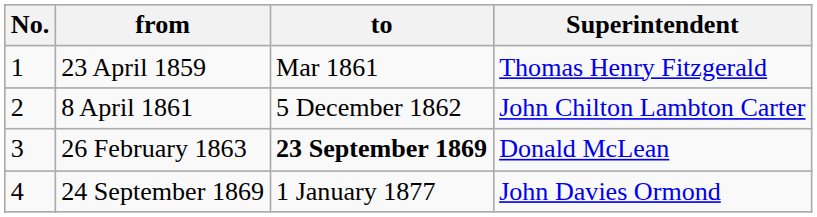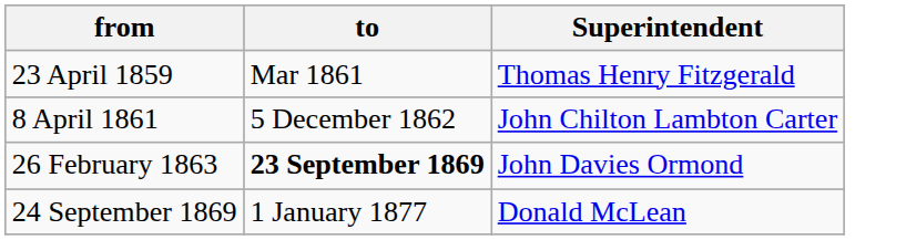- column: No. | 1 | 2 | 3 | 4
26 February 1863 | Superintendent: Donald McLean -> John Davies Ormond
24 September 1869 | Superintendent: John Davies Ormond -> Donald McLean
